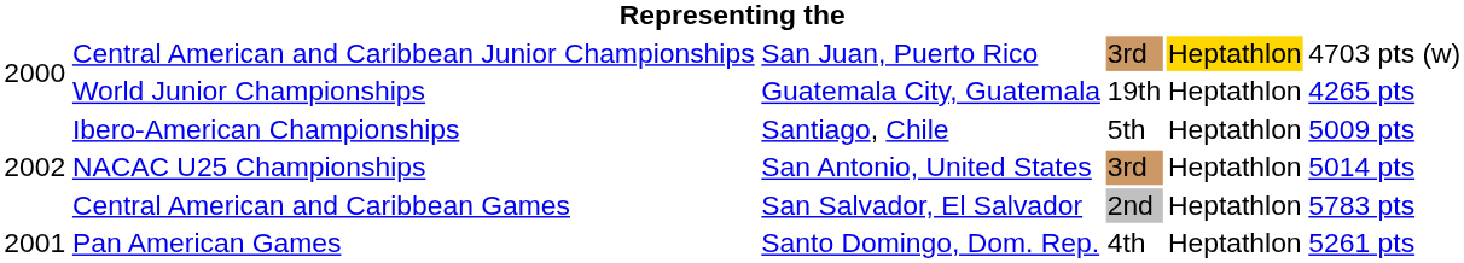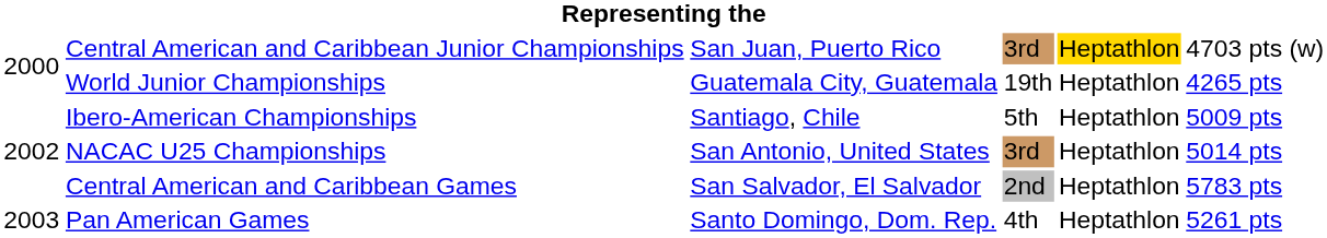Pan American Games | column 1: 2001 -> 2003
